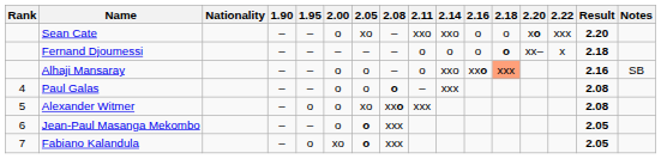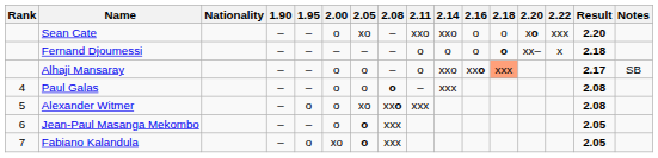Alhaji Mansaray | Result: 2.16 -> 2.17
